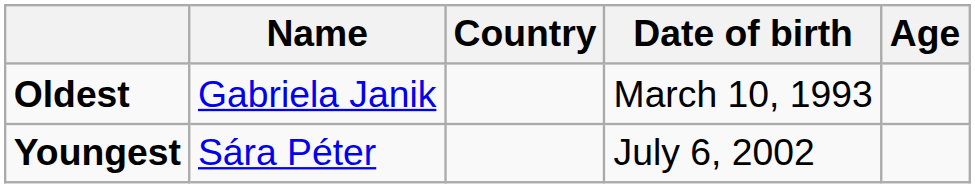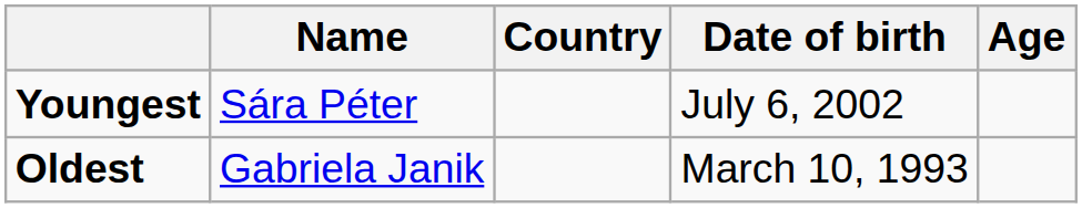rows swapped: Youngest <-> Oldest
